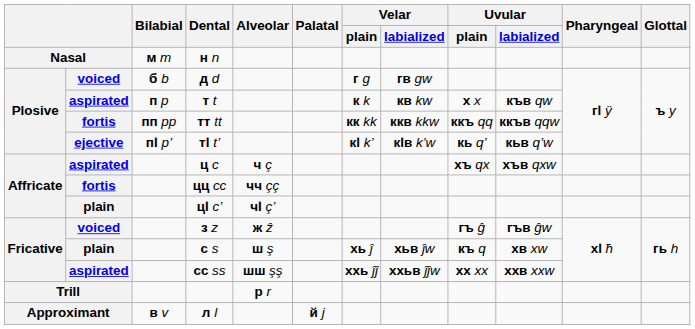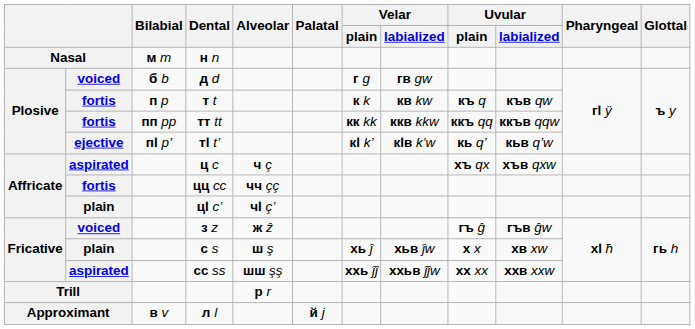т t | column 2: aspirated -> fortis
т t | Uvular / plain: х x -> къ q
с s | Uvular / plain: къ q -> х x
